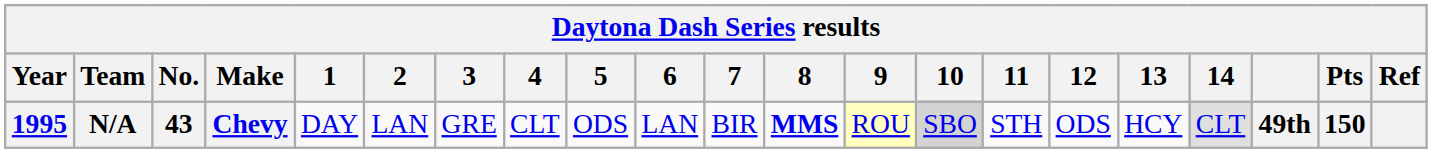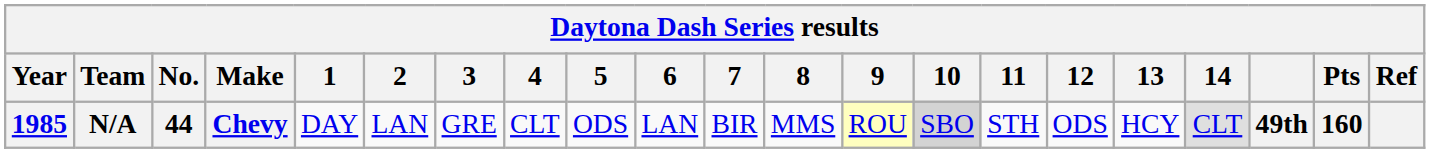N/A | Year: 1995 -> 1985
N/A | No.: 43 -> 44
N/A | 8: bold -> normal
N/A | Pts: 150 -> 160
